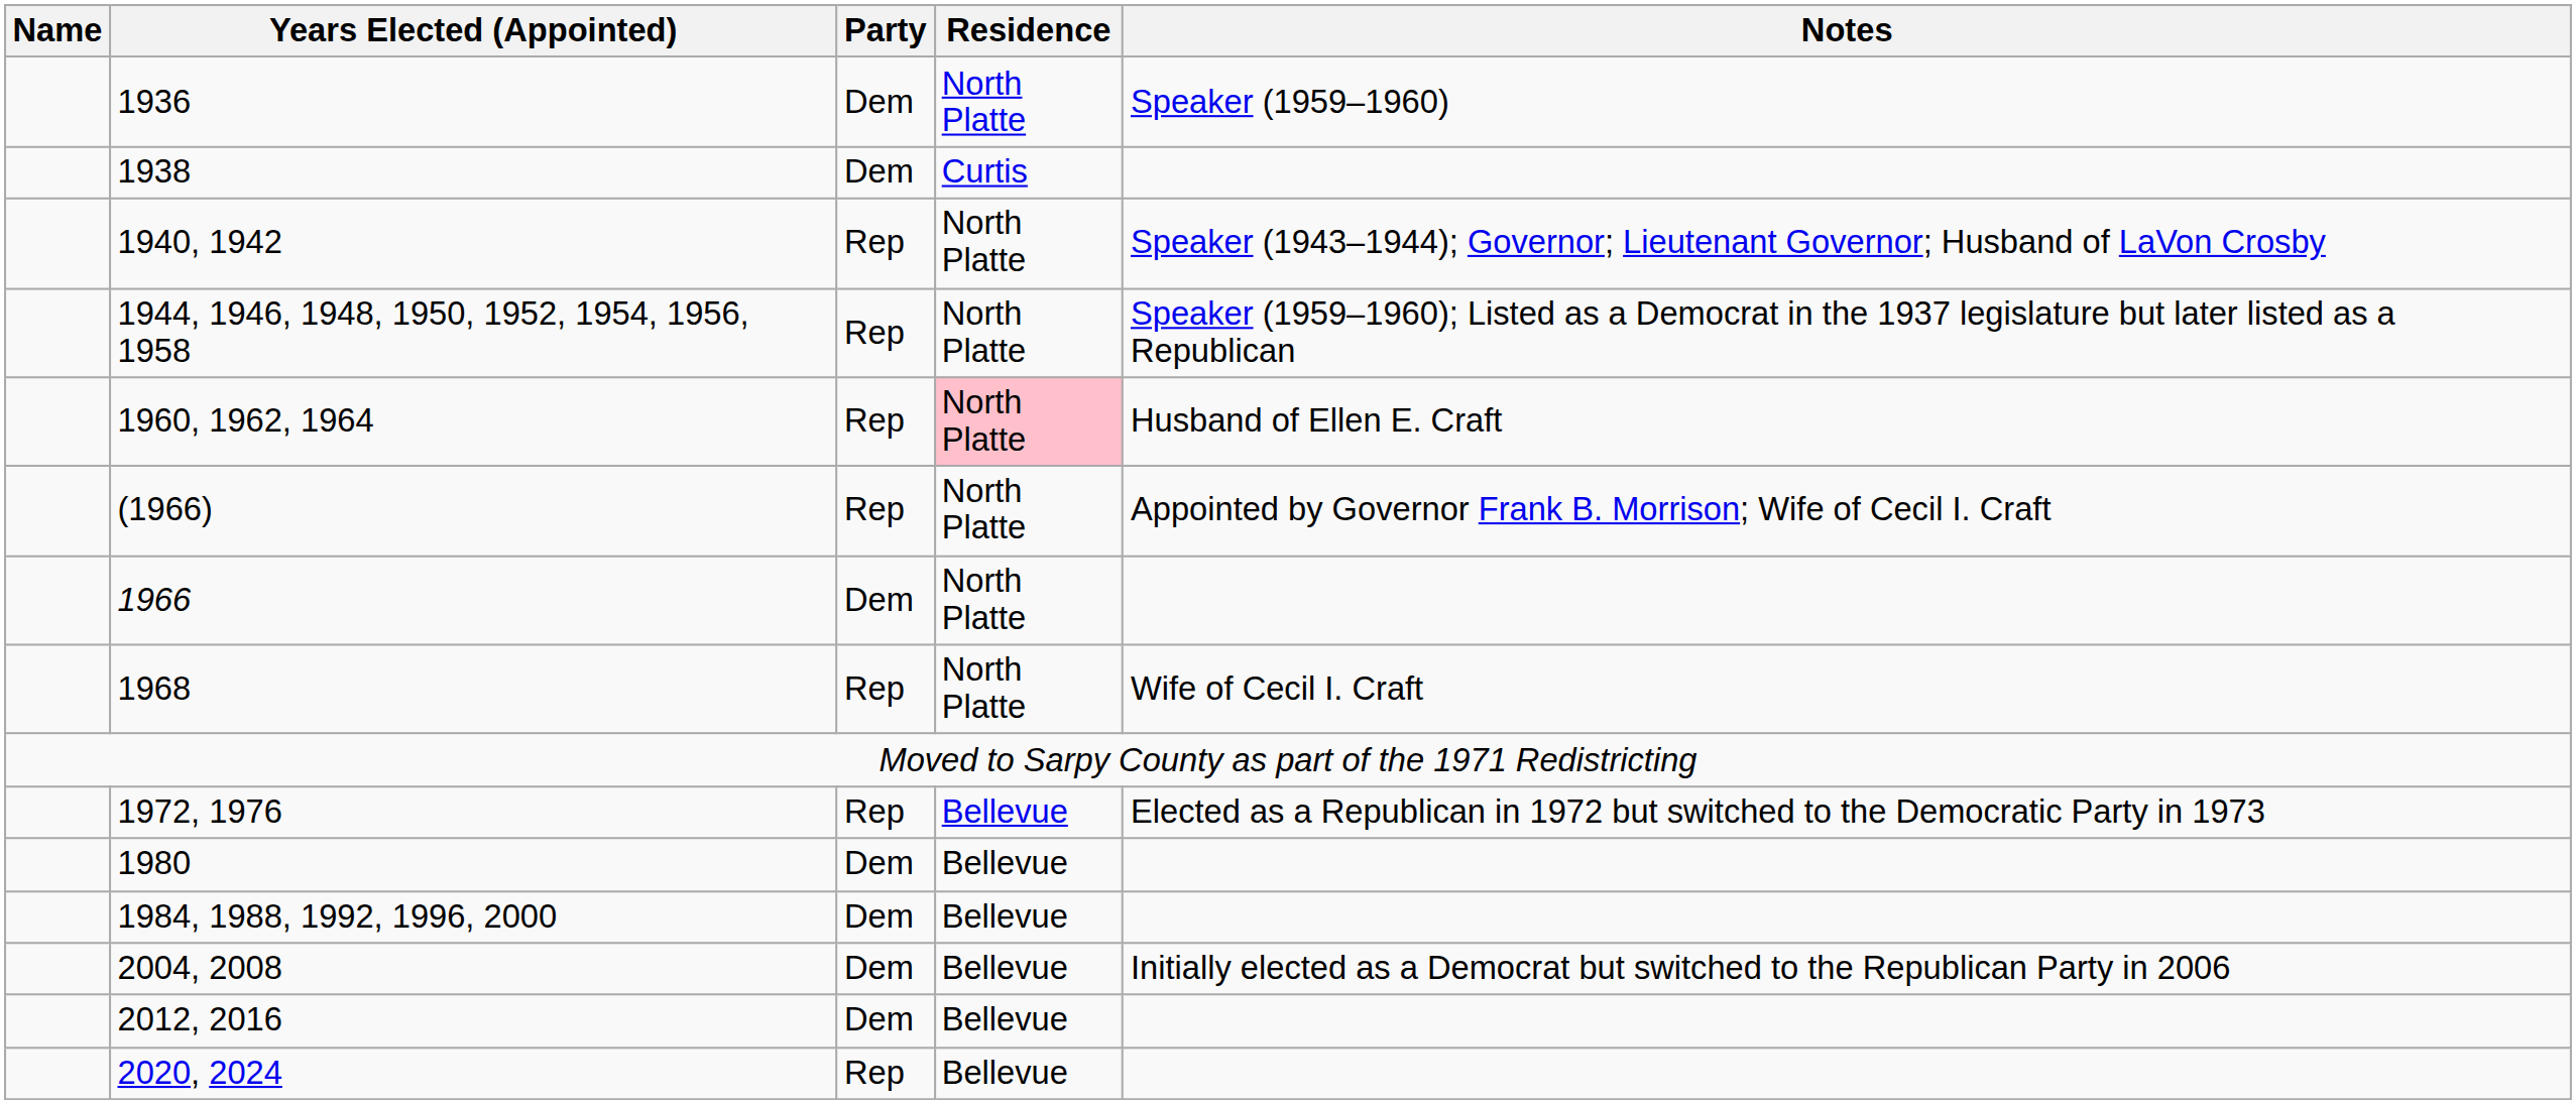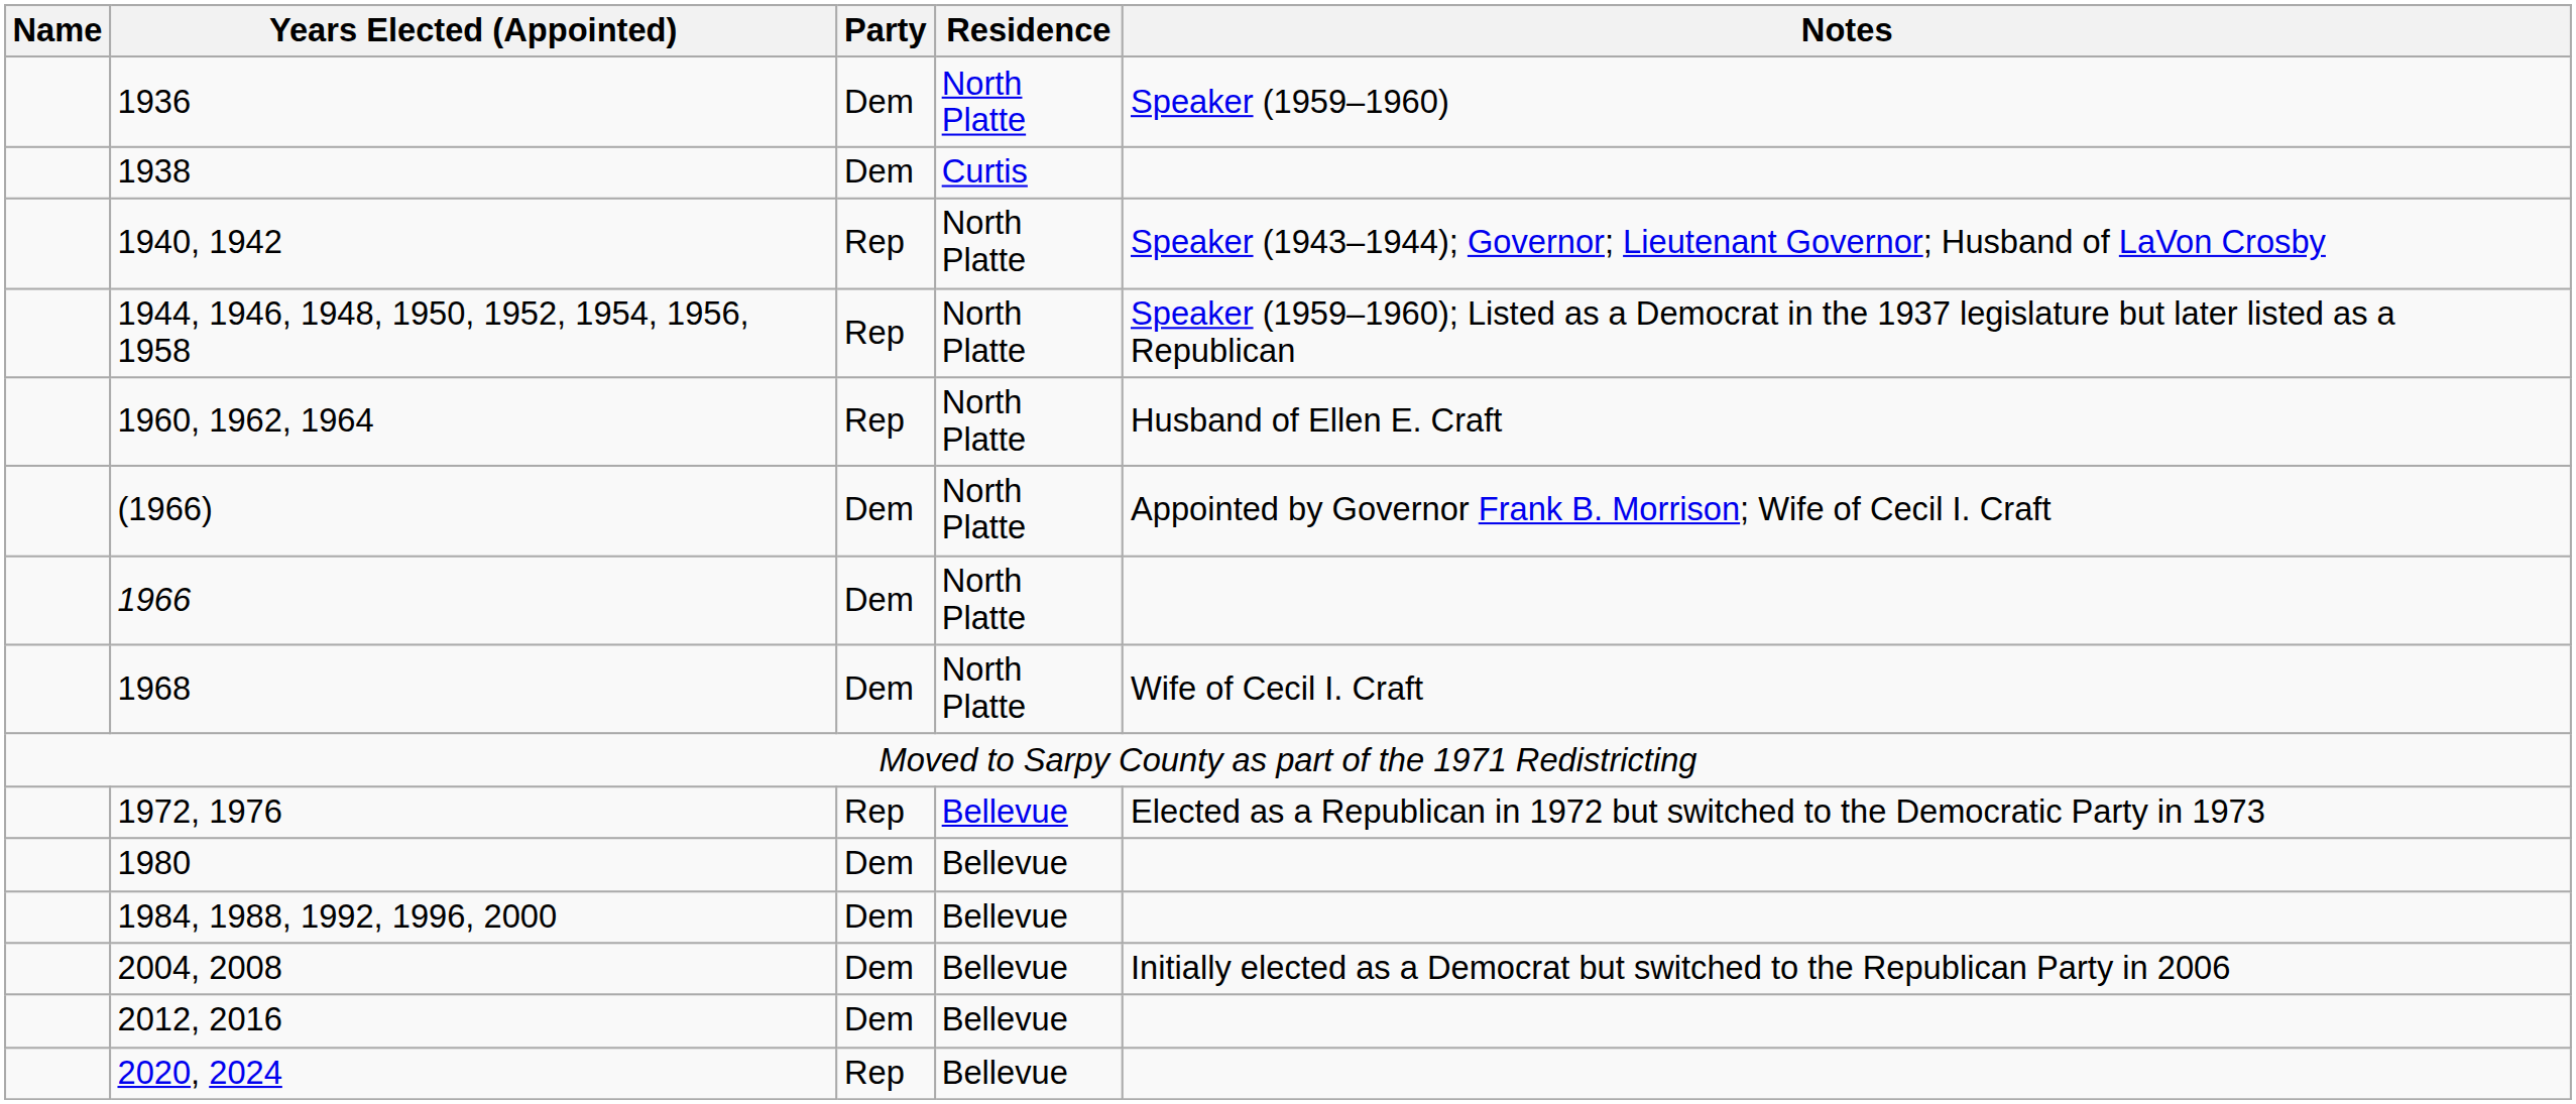1960, 1962, 1964 | Residence: pink background -> no background
(1966) | Party: Rep -> Dem
1968 | Party: Rep -> Dem
